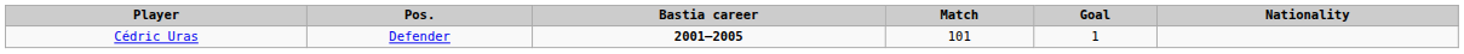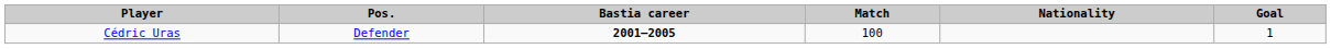columns swapped: Goal <-> Nationality
Cédric Uras | Match: 101 -> 100
